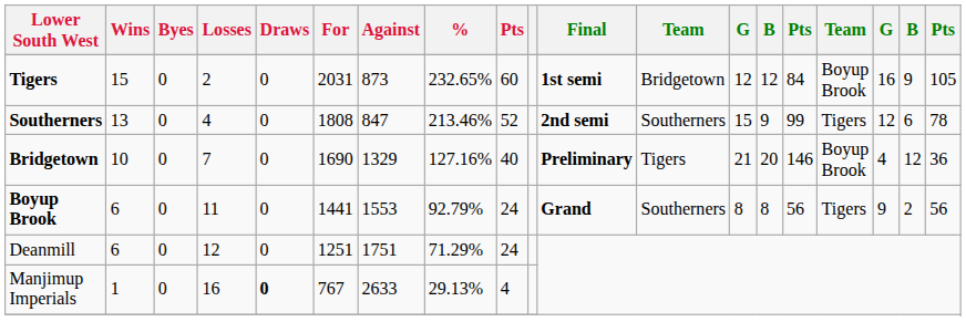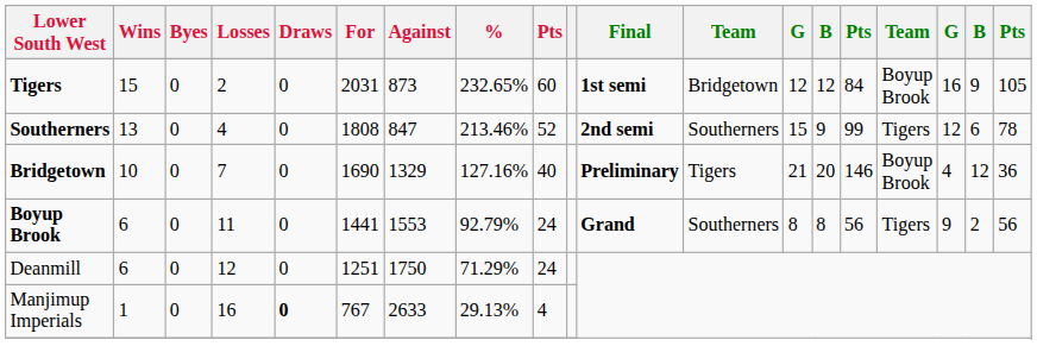Deanmill | Against: 1751 -> 1750
